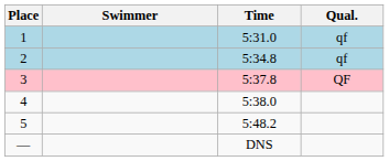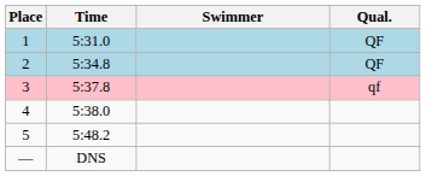columns swapped: Swimmer <-> Time
1 | Qual.: qf -> QF
2 | Qual.: qf -> QF
3 | Qual.: QF -> qf
